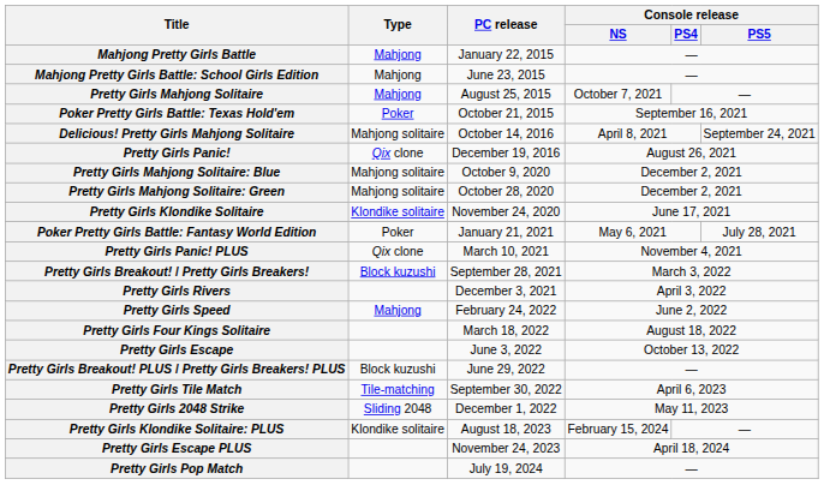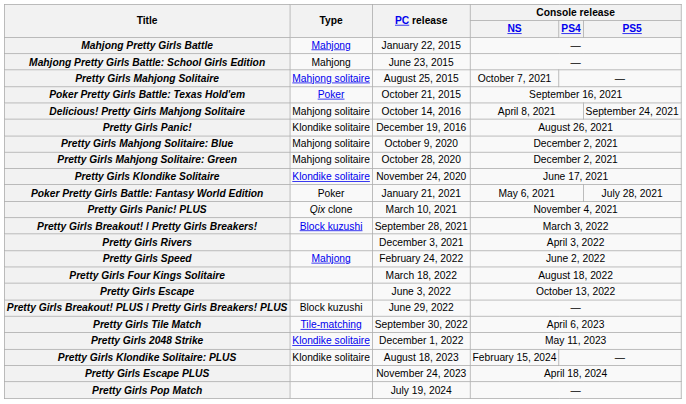Pretty Girls Mahjong Solitaire | Type: Mahjong -> Mahjong solitaire
Pretty Girls Panic! | Type: Qix clone -> Klondike solitaire
Pretty Girls 2048 Strike | Type: Sliding 2048 -> Klondike solitaire
